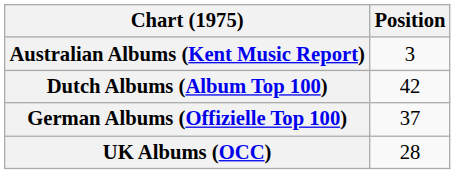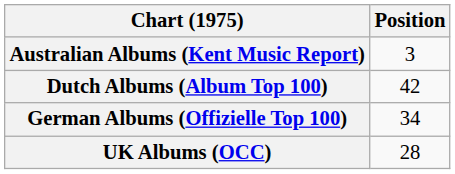German Albums (Offizielle Top 100) | Position: 37 -> 34
